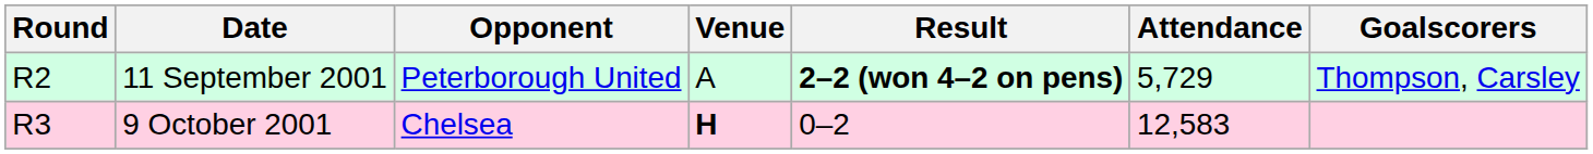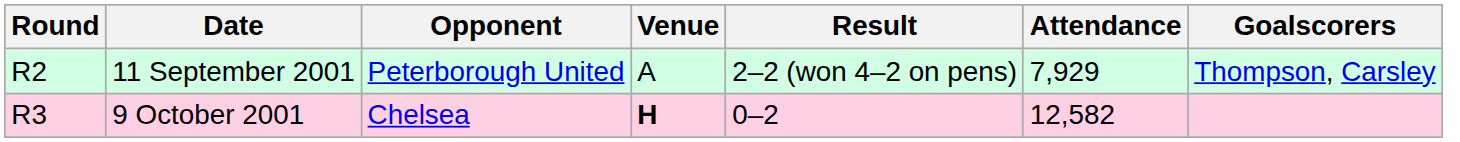11 September 2001 | Result: bold -> normal
11 September 2001 | Attendance: 5,729 -> 7,929
9 October 2001 | Attendance: 12,583 -> 12,582
